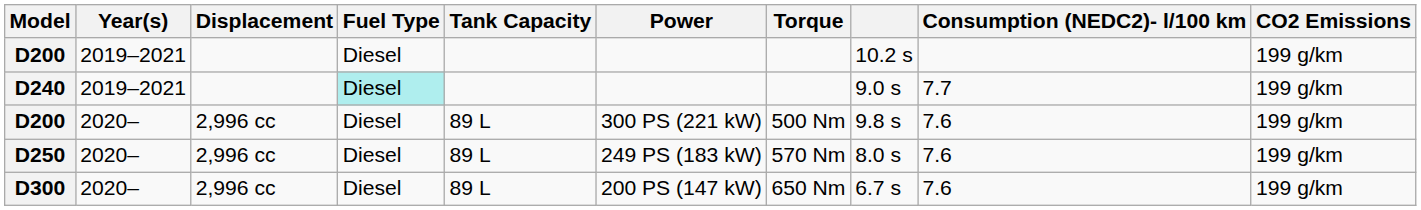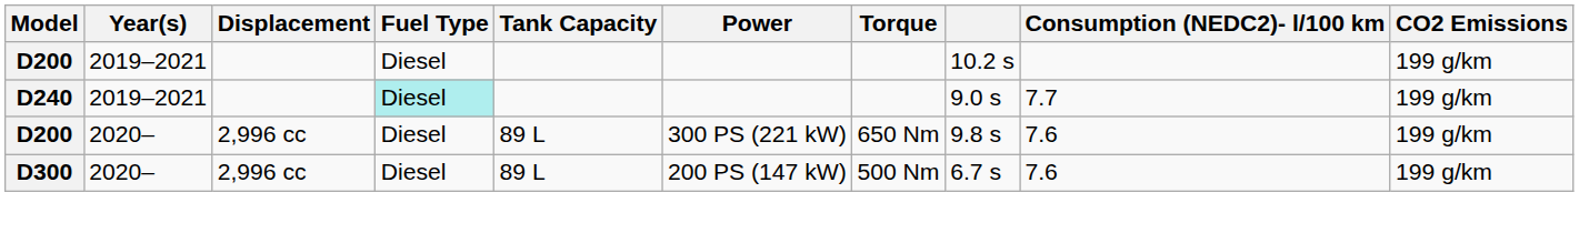D200 / 2020– | Torque: 500 Nm -> 650 Nm
- row: D250 | 2020– | 2,996 cc | Diesel | 89 L | 249 PS (183 kW) | 570 Nm | 8.0 s | 7.6 | 199 g/km
D300 | Torque: 650 Nm -> 500 Nm
